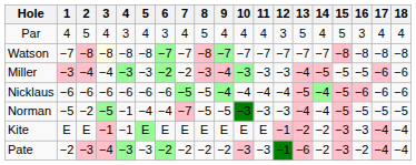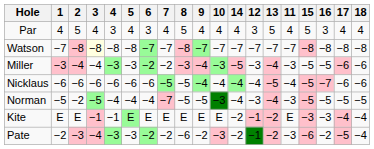columns swapped: 11 <-> 14
Nicklaus | 16: −6 -> −7
Norman | 4: −1 -> −4
Pate | 8: −2 -> −6
Pate | 13: −6 -> −2
Pate | 15: −3 -> −6
Pate | 17: −4 -> −5
